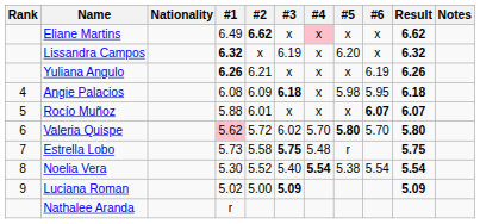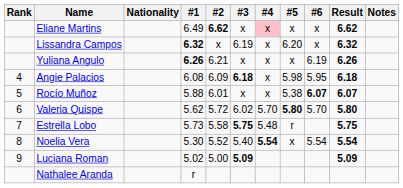Rocío Muñoz | #5: x -> 5.38
Valeria Quispe | #1: pink background -> no background
Noelia Vera | #5: 5.38 -> x
